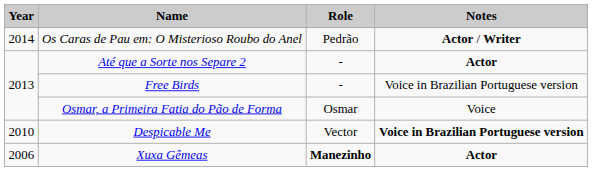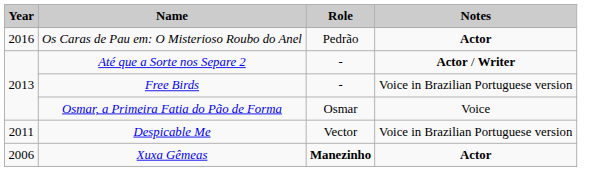Os Caras de Pau em: O Misterioso Roubo do Anel | Year: 2014 -> 2016
Os Caras de Pau em: O Misterioso Roubo do Anel | Notes: Actor / Writer -> Actor
Até que a Sorte nos Separe 2 | Notes: Actor -> Actor / Writer
Despicable Me | Year: 2010 -> 2011
Despicable Me | Notes: bold -> normal
